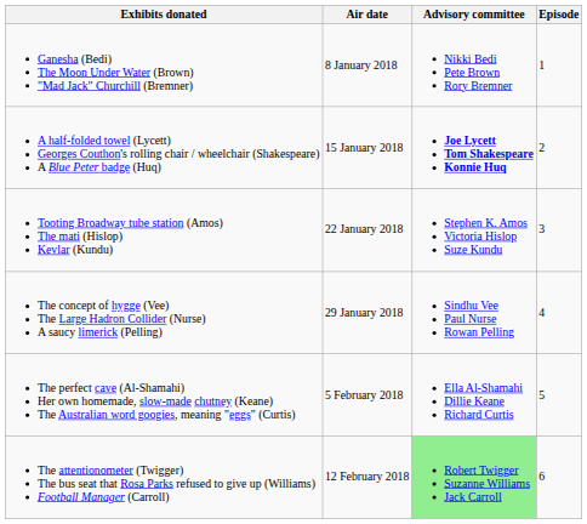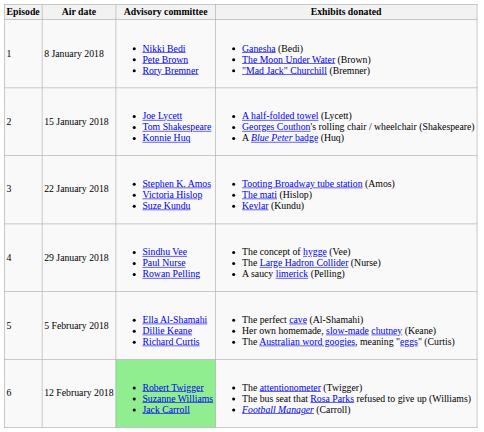columns swapped: Episode <-> Exhibits donated
15 January 2018 | Advisory committee: bold -> normal
